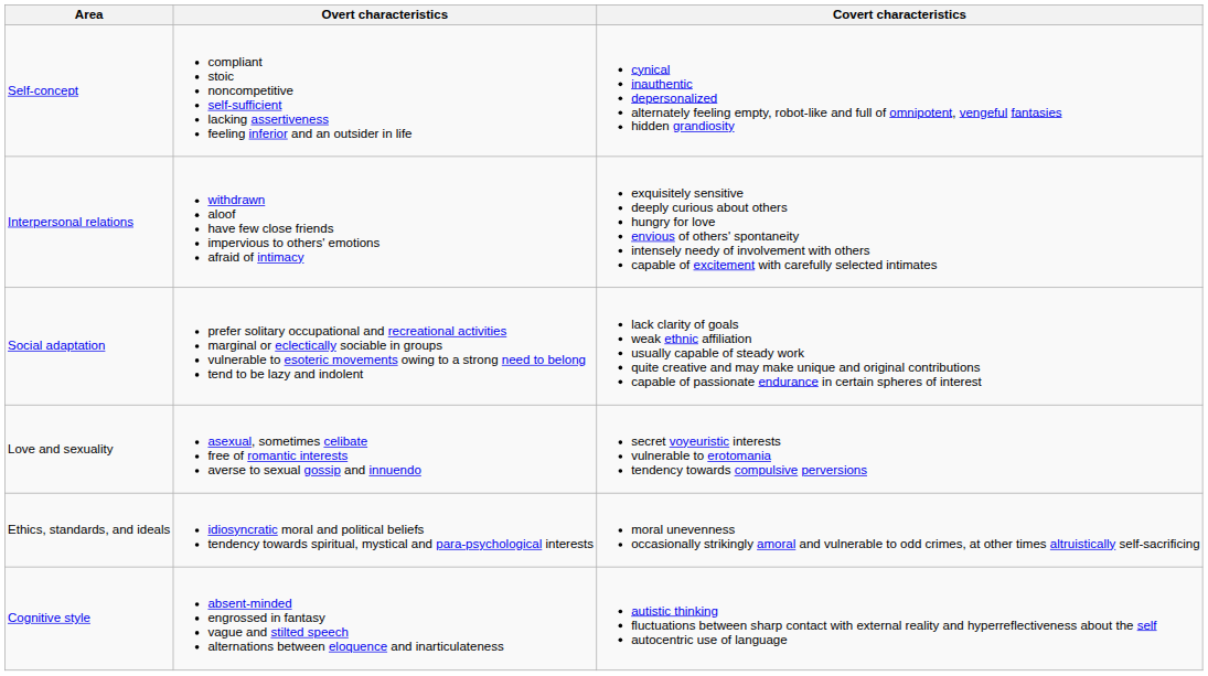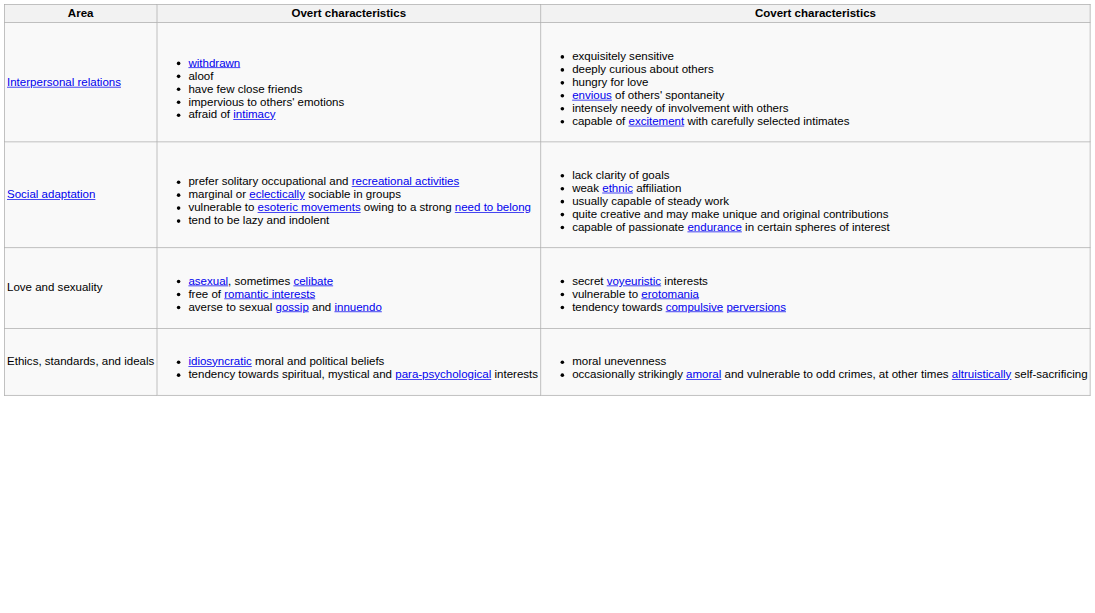- row: Self-concept | compliant stoic noncompetitive self-sufficient lacking assertiveness feeling inferior and an outsider in life | cynical inauthentic depersonalized alternately feeling empty, robot-like and full of omnipotent, vengeful fantasies hidden grandiosity
- row: Cognitive style | absent-minded engrossed in fantasy vague and stilted speech alternations between eloquence and inarticulateness | autistic thinking fluctuations between sharp contact with external reality and hyperreflectiveness about the self autocentric use of language
